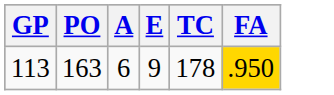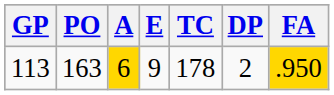+ column: DP | 2
113 | A: no background -> gold background
